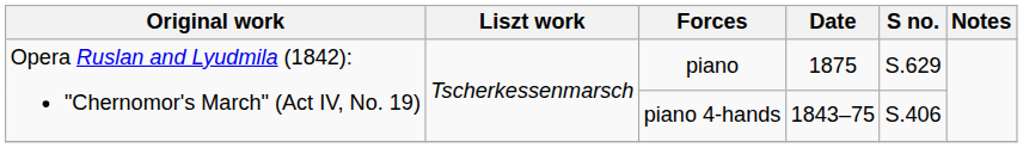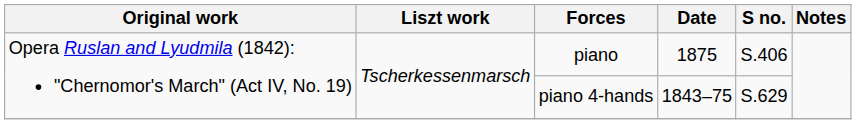piano | S no.: S.629 -> S.406
piano 4-hands | S no.: S.406 -> S.629
